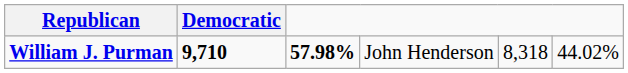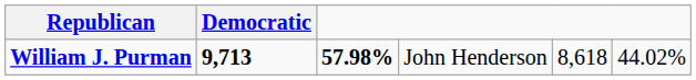William J. Purman | Democratic: 9,710 -> 9,713
William J. Purman | column 5: 8,318 -> 8,618
